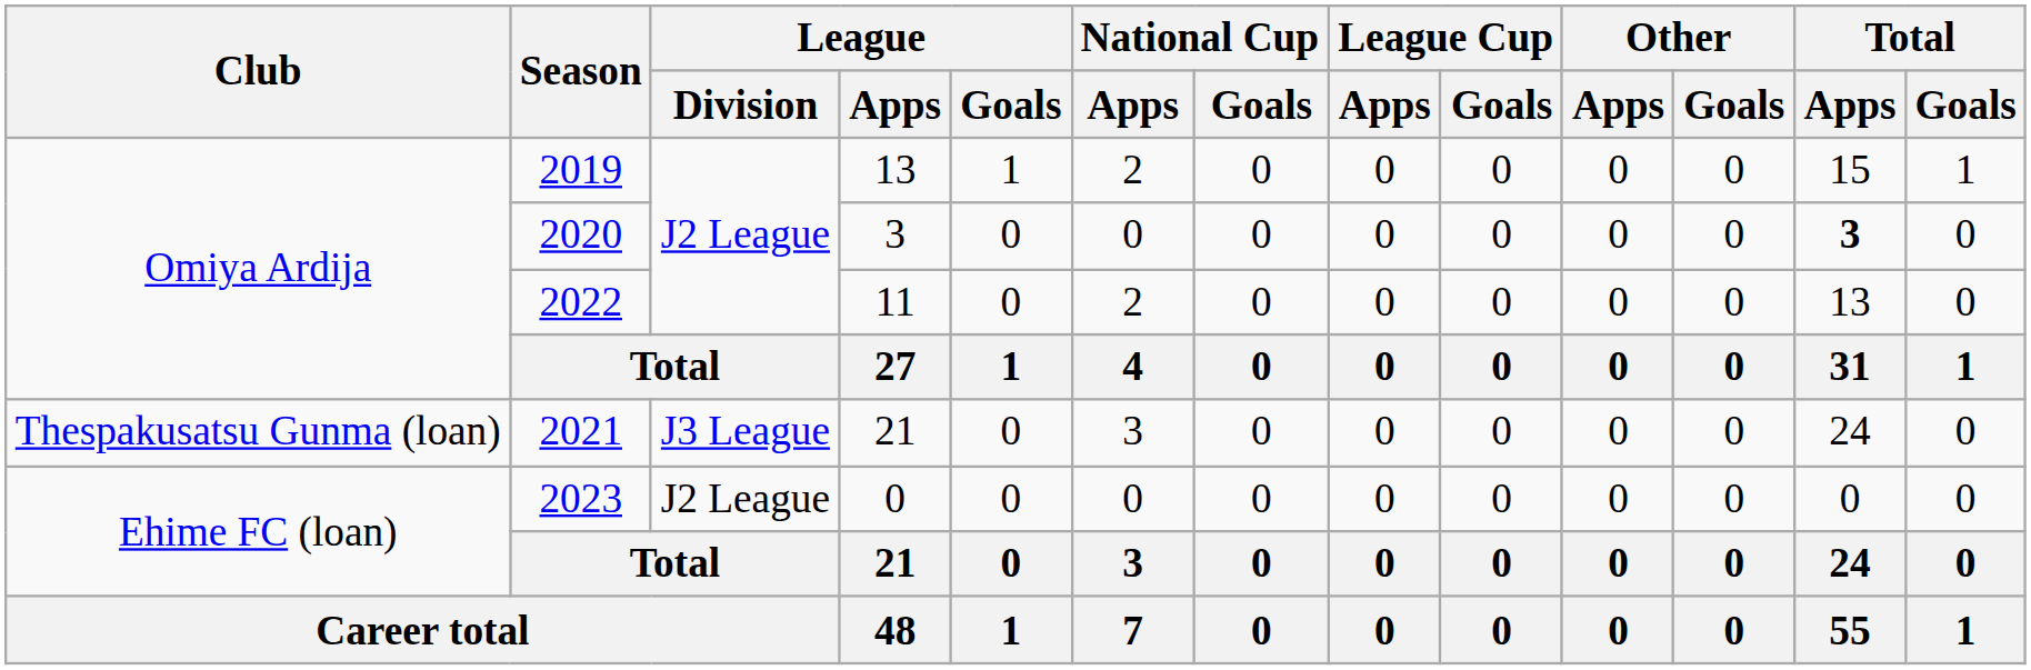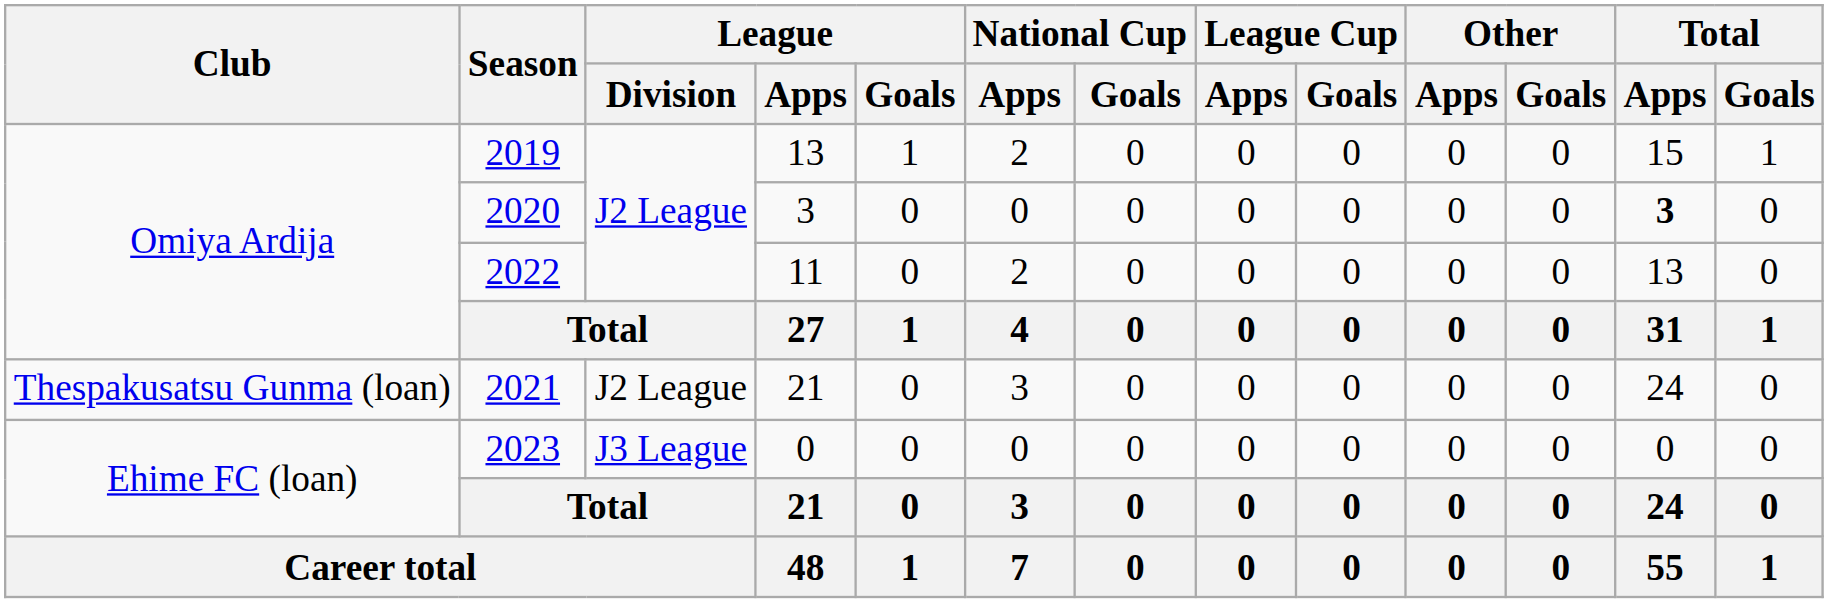2021 | League / Division: J3 League -> J2 League
2023 | League / Division: J2 League -> J3 League
